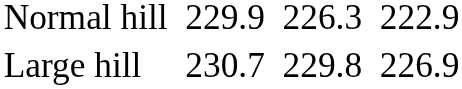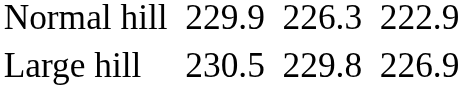Large hill | column 3: 230.7 -> 230.5
